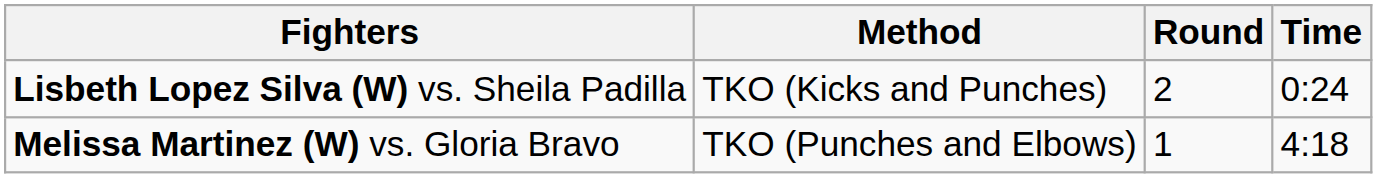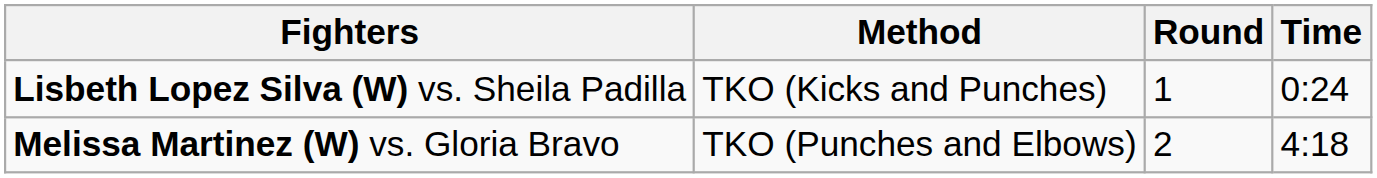Lisbeth Lopez Silva (W) vs. Sheila Padilla | Round: 2 -> 1
Melissa Martinez (W) vs. Gloria Bravo | Round: 1 -> 2
